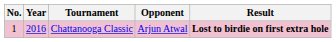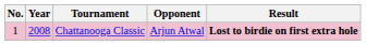Chattanooga Classic | Year: 2016 -> 2008
